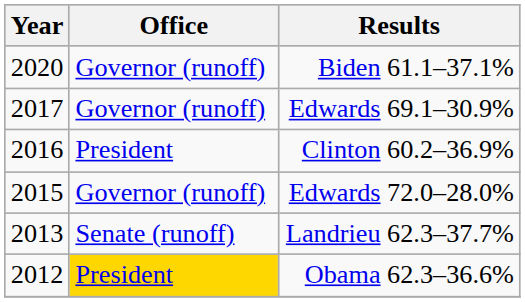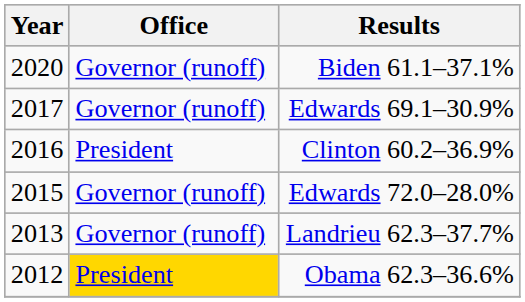Landrieu 62.3–37.7% | Office: Senate (runoff) -> Governor (runoff)
